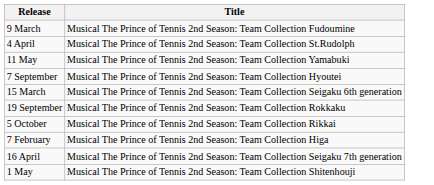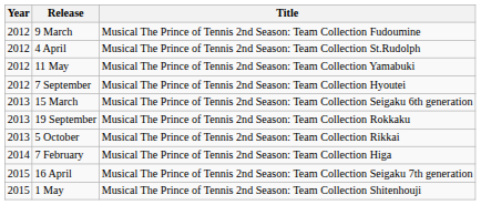+ column: Year | 2012 | 2012 | 2012 | 2012 | 2013 | 2013 | 2013 | 2014 | 2015 | 2015
